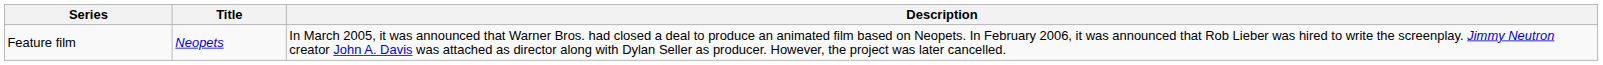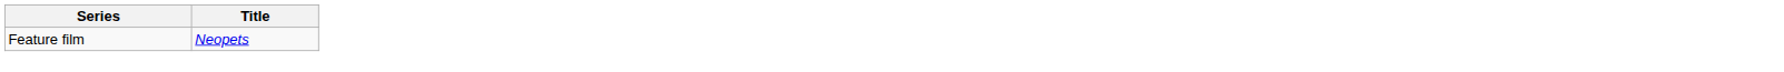- column: Description | In March 2005, it was announced that Warner Bros. had closed a deal to produce an animated film based on Neopets. In February 2006, it was announced that Rob Lieber was hired to write the screenplay. Jimmy Neutron creator John A. Davis was attached as director along with Dylan Seller as producer. However, the project was later cancelled.
